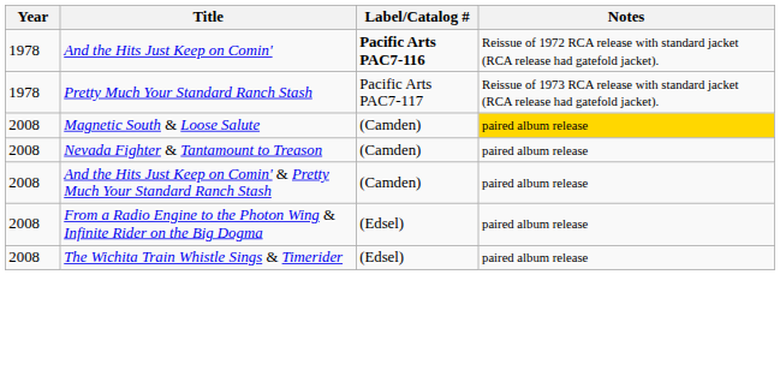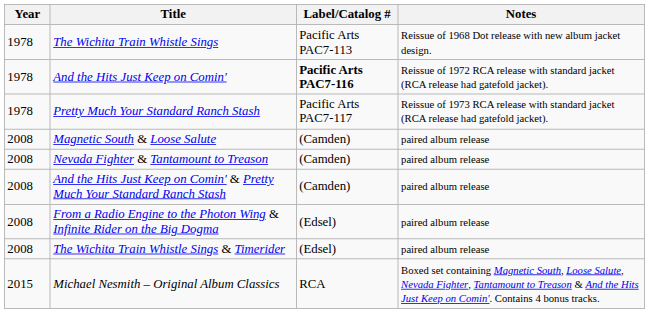+ row: 1978 | The Wichita Train Whistle Sings | Pacific Arts PAC7-113 | Reissue of 1968 Dot release with new album jacket design.
Magnetic South & Loose Salute | Notes: gold background -> no background
+ row: 2015 | Michael Nesmith – Original Album Classics | RCA | Boxed set containing Magnetic South, Loose Salute, Nevada Fighter, Tantamount to Treason & And the Hits Just Keep on Comin'. Contains 4 bonus tracks.
